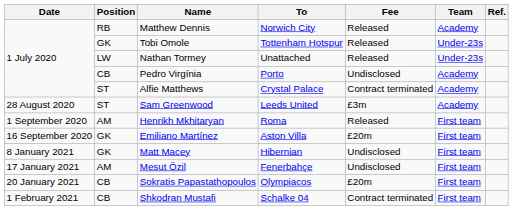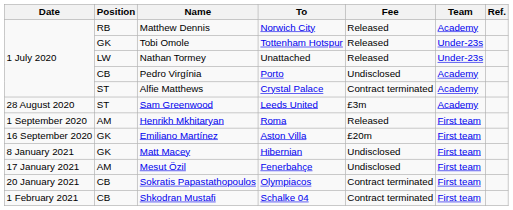Sokratis Papastathopoulos | Fee: £20m -> Contract terminated
